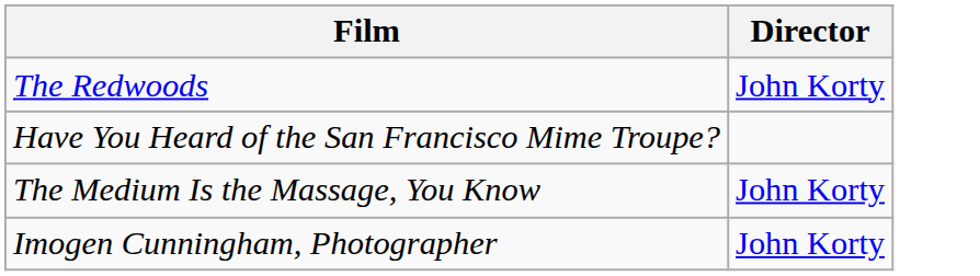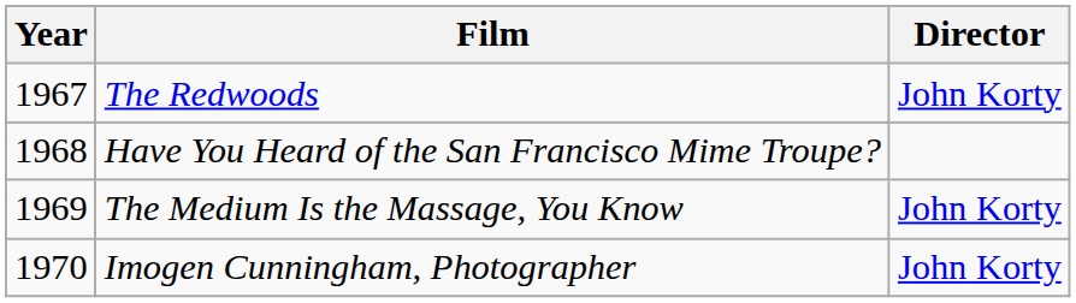+ column: Year | 1967 | 1968 | 1969 | 1970
